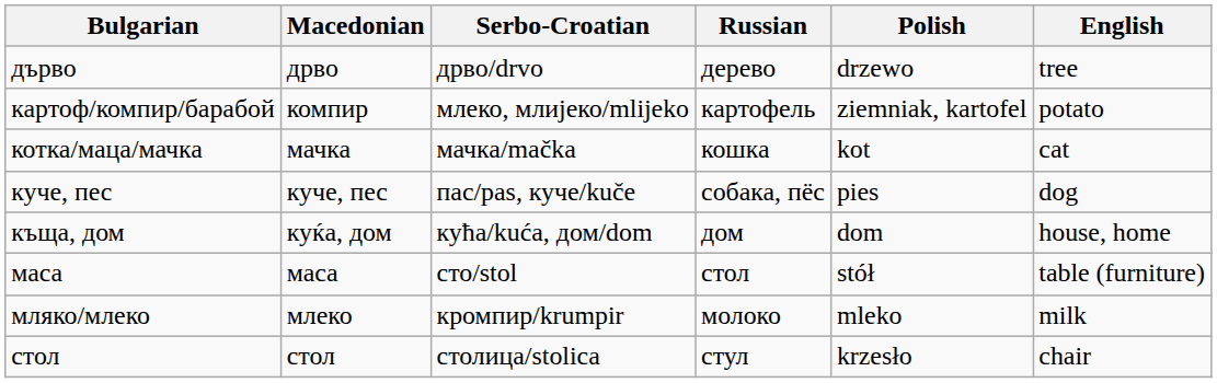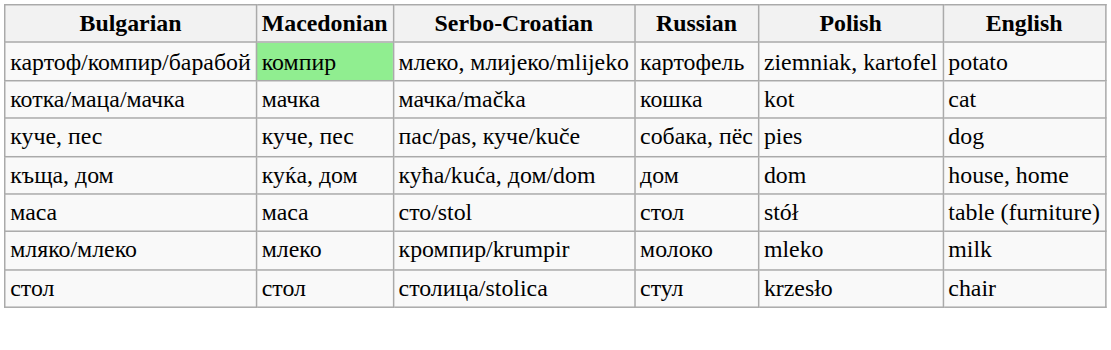- row: дърво | дрво | дрво/drvo | дерево | drzewo | tree
картоф/компир/барабой | Macedonian: no background -> lightgreen background
